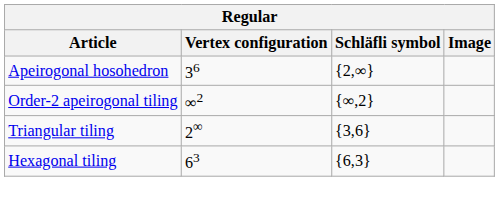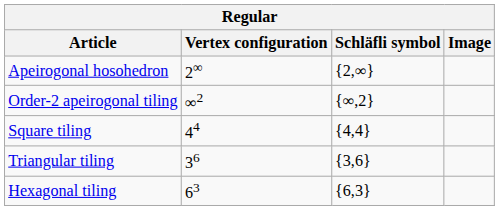Apeirogonal hosohedron | Vertex configuration: 36 -> 2∞
+ row: Square tiling | 44 | {4,4}
Triangular tiling | Vertex configuration: 2∞ -> 36
